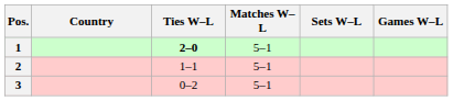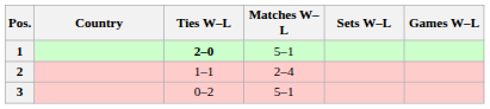2 | Matches W–L: 5–1 -> 2–4
